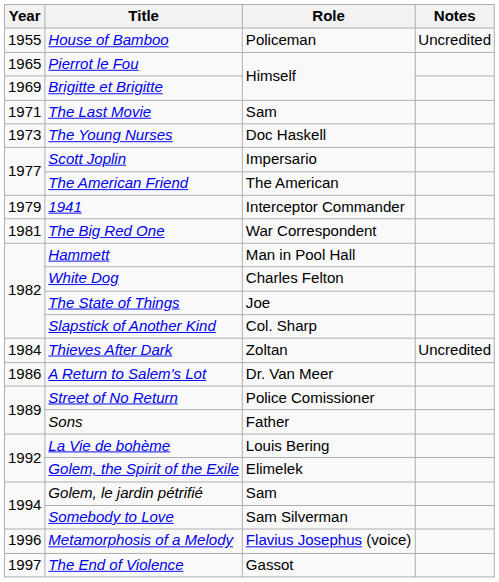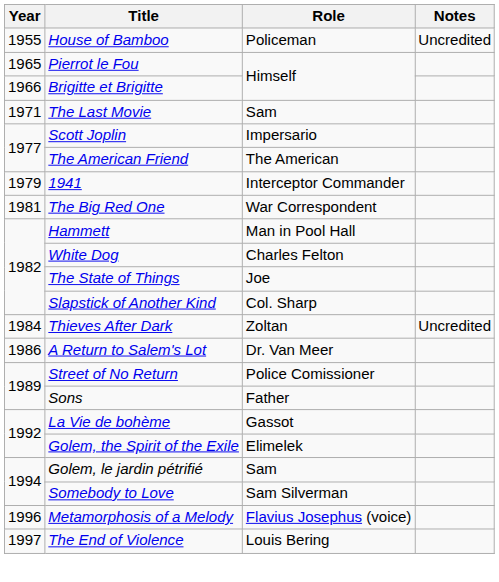Brigitte et Brigitte | Year: 1969 -> 1966
- row: 1973 | The Young Nurses | Doc Haskell
La Vie de bohème | Role: Louis Bering -> Gassot
The End of Violence | Role: Gassot -> Louis Bering
